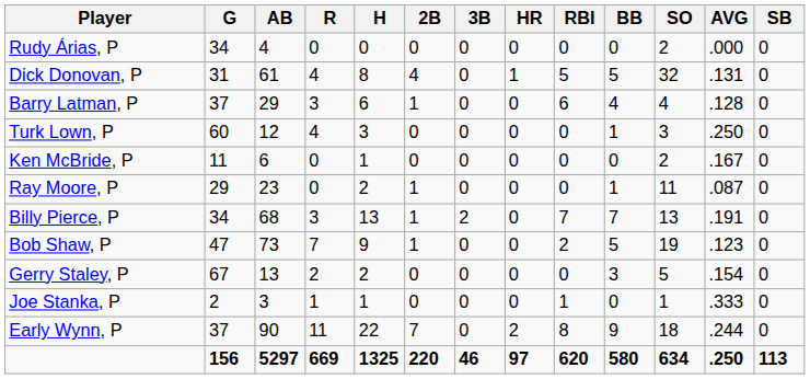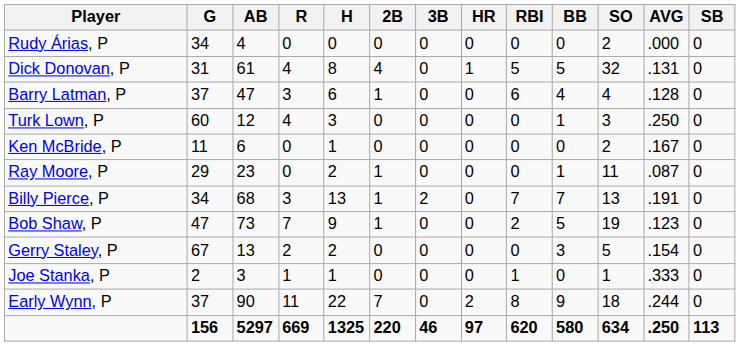Barry Latman, P | AB: 29 -> 47
